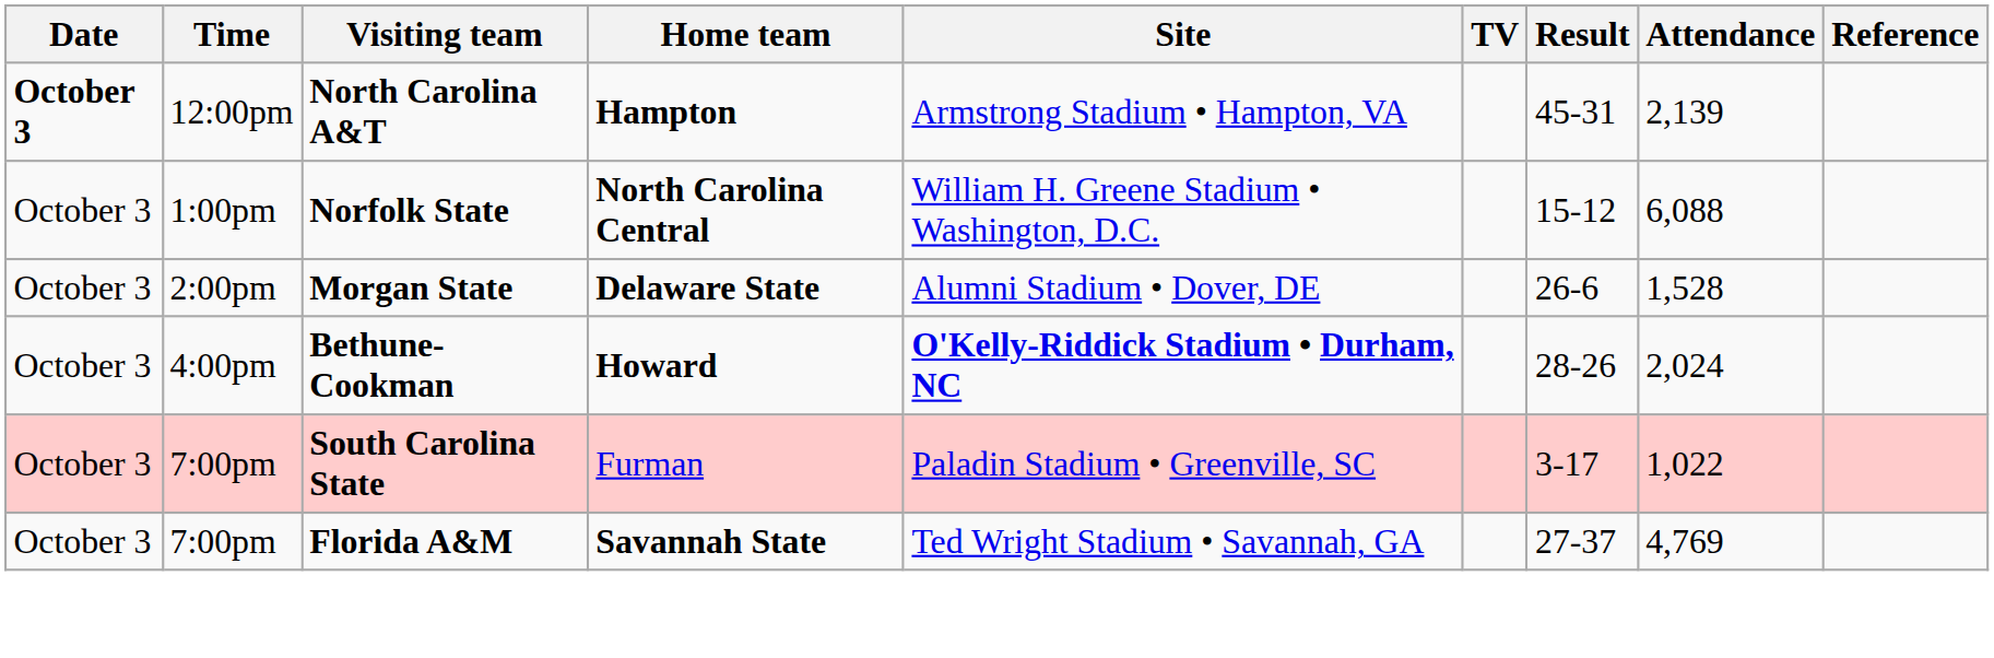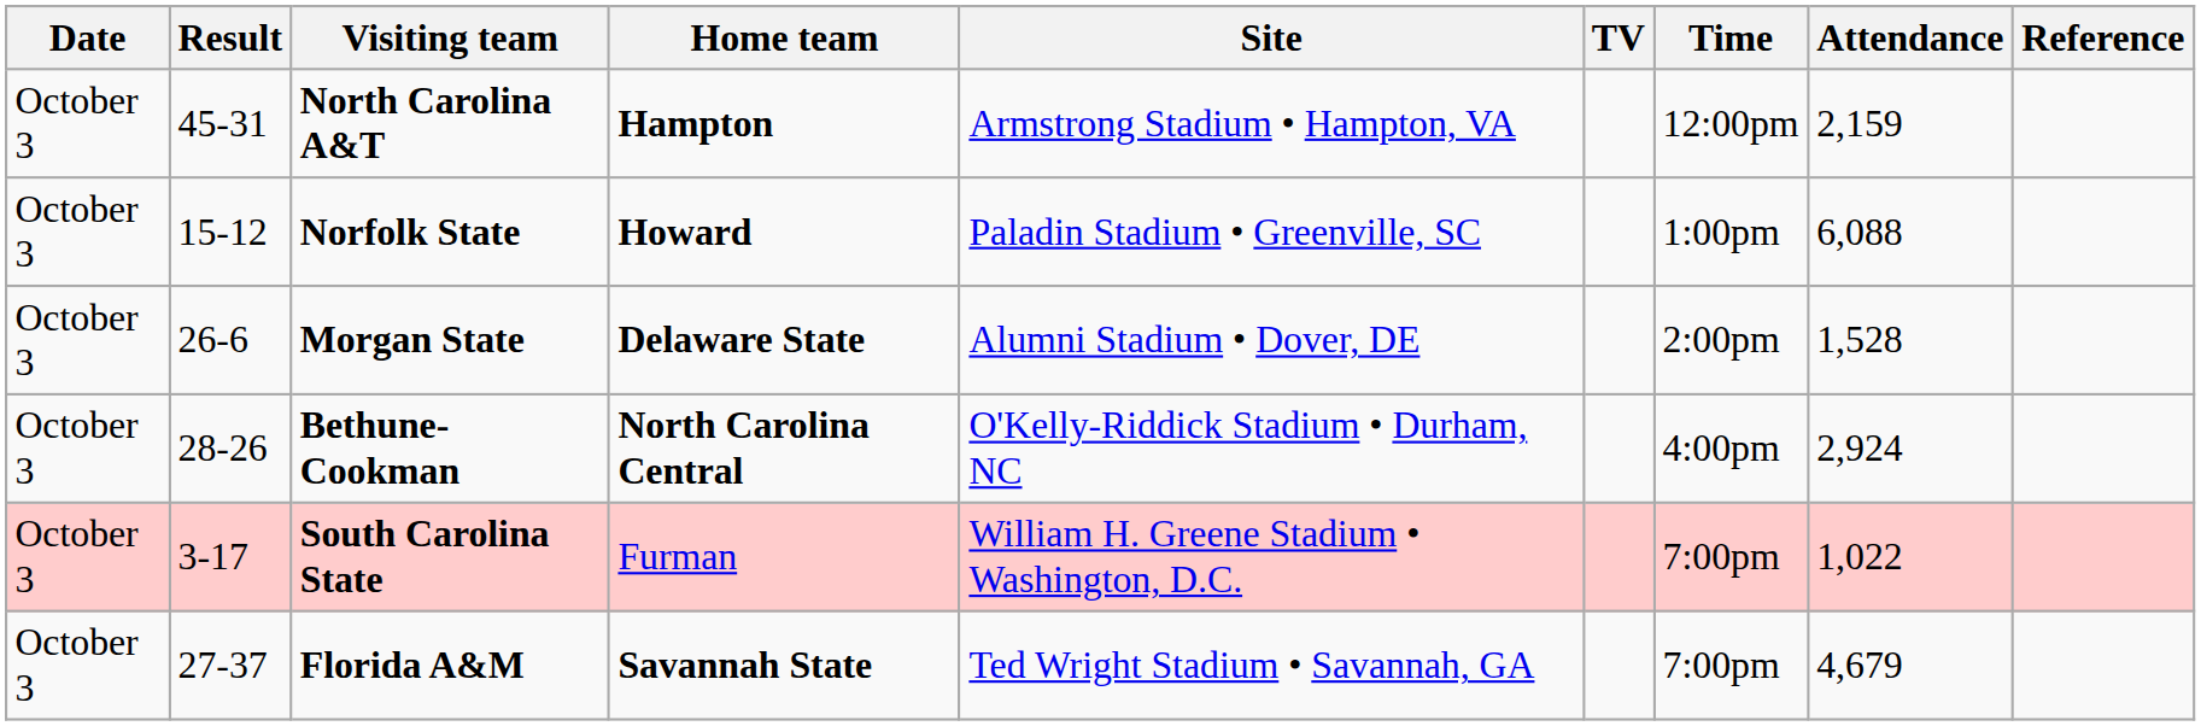columns swapped: Time <-> Result
North Carolina A&T | Date: bold -> normal
North Carolina A&T | Attendance: 2,139 -> 2,159
Norfolk State | Home team: North Carolina Central -> Howard
Norfolk State | Site: William H. Greene Stadium • Washington, D.C. -> Paladin Stadium • Greenville, SC
Bethune-Cookman | Home team: Howard -> North Carolina Central
Bethune-Cookman | Site: bold -> normal
Bethune-Cookman | Attendance: 2,024 -> 2,924
South Carolina State | Site: Paladin Stadium • Greenville, SC -> William H. Greene Stadium • Washington, D.C.
Florida A&M | Attendance: 4,769 -> 4,679
